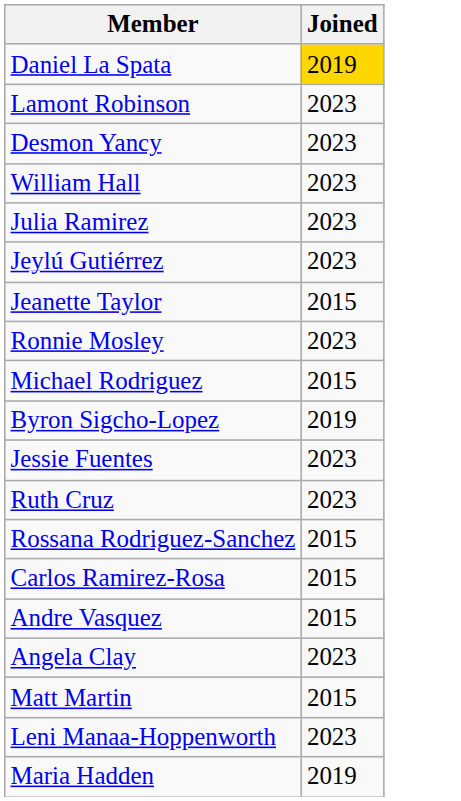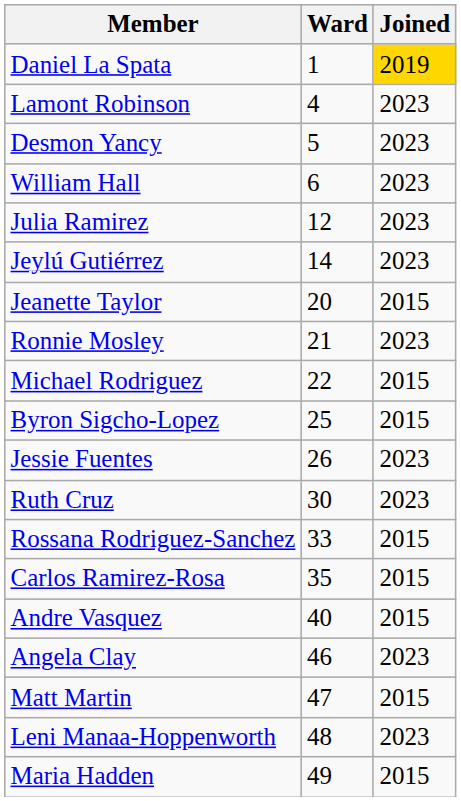+ column: Ward | 1 | 4 | 5 | 6 | 12 | 14 | 20 | 21 | 22 | 25 | 26 | 30 | 33 | 35 | 40 | 46 | 47 | 48 | 49
Byron Sigcho-Lopez | Joined: 2019 -> 2015
Maria Hadden | Joined: 2019 -> 2015
